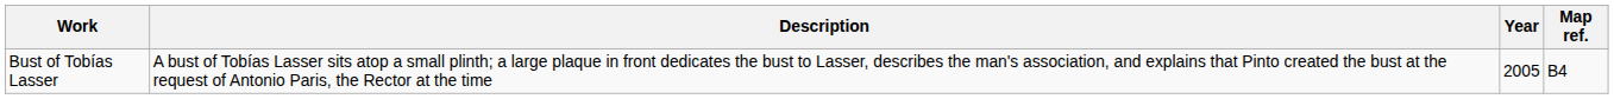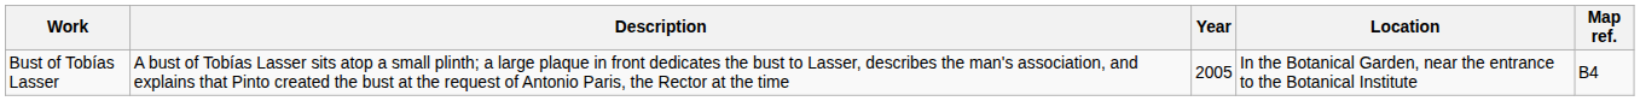+ column: Location | In the Botanical Garden, near the entrance to the Botanical Institute
